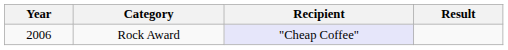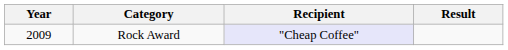Rock Award | Year: 2006 -> 2009
